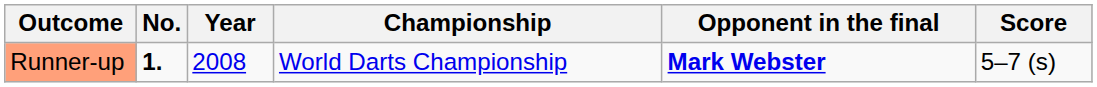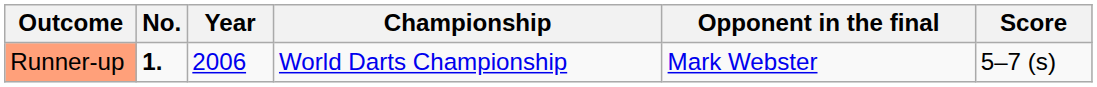Runner-up | Year: 2008 -> 2006
Runner-up | Opponent in the final: bold -> normal
